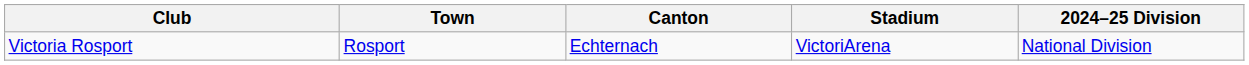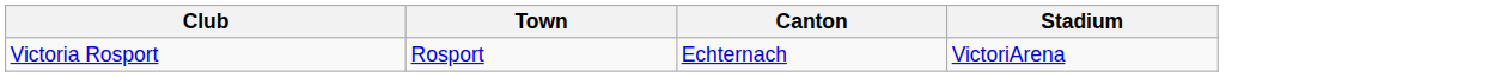- column: 2024–25 Division | National Division
